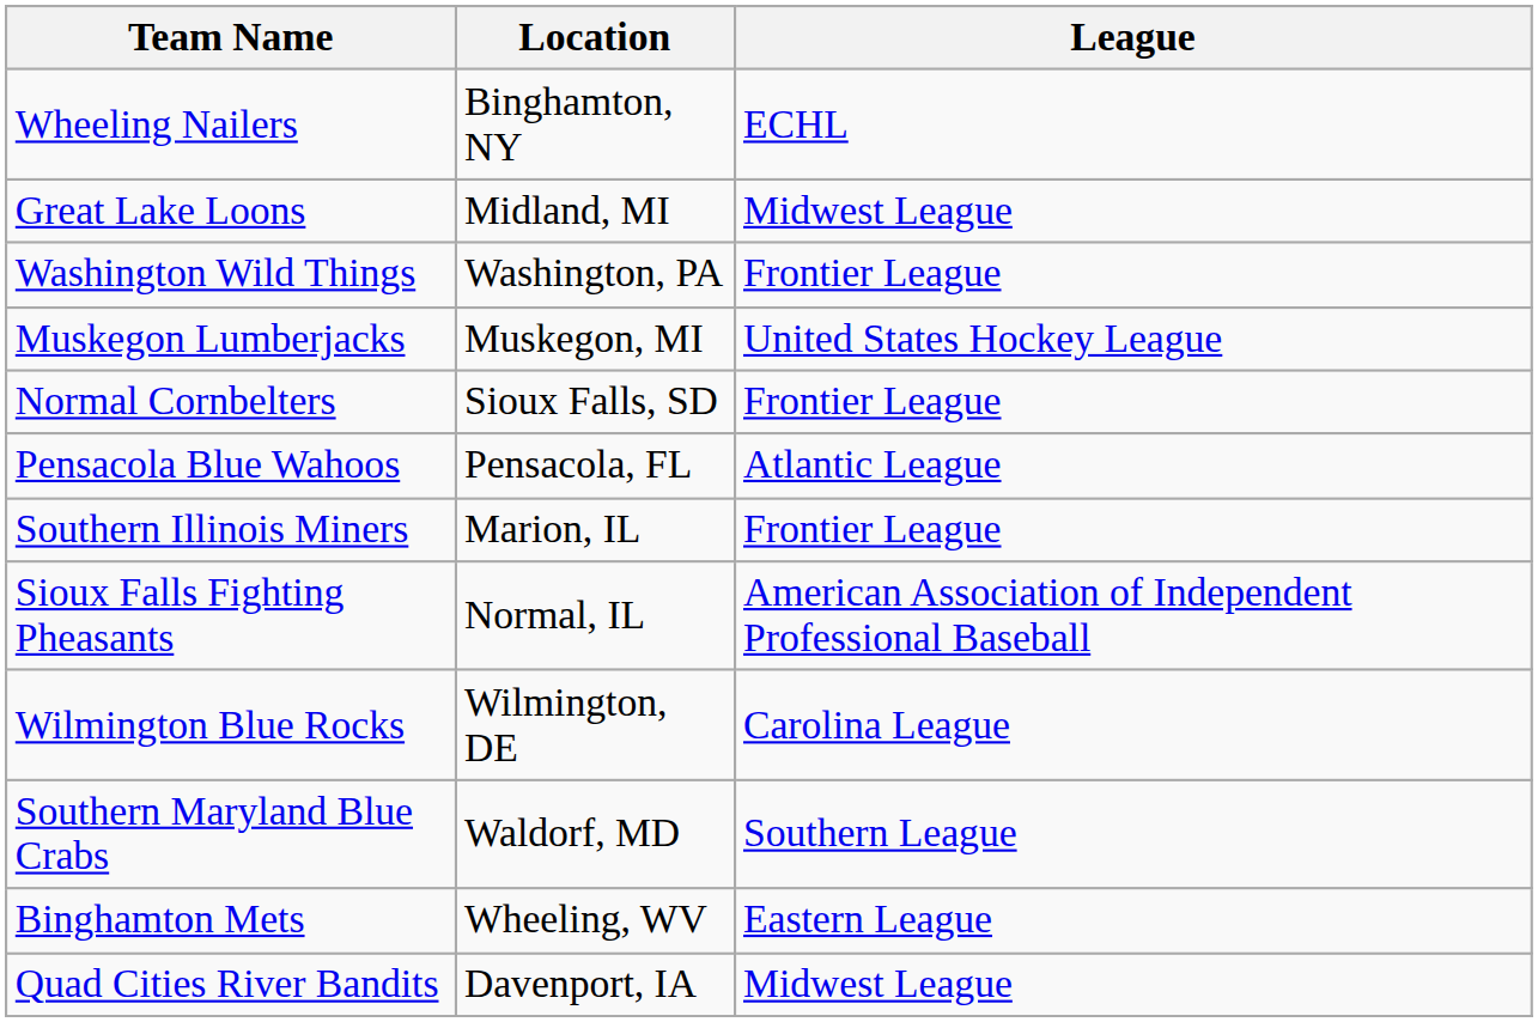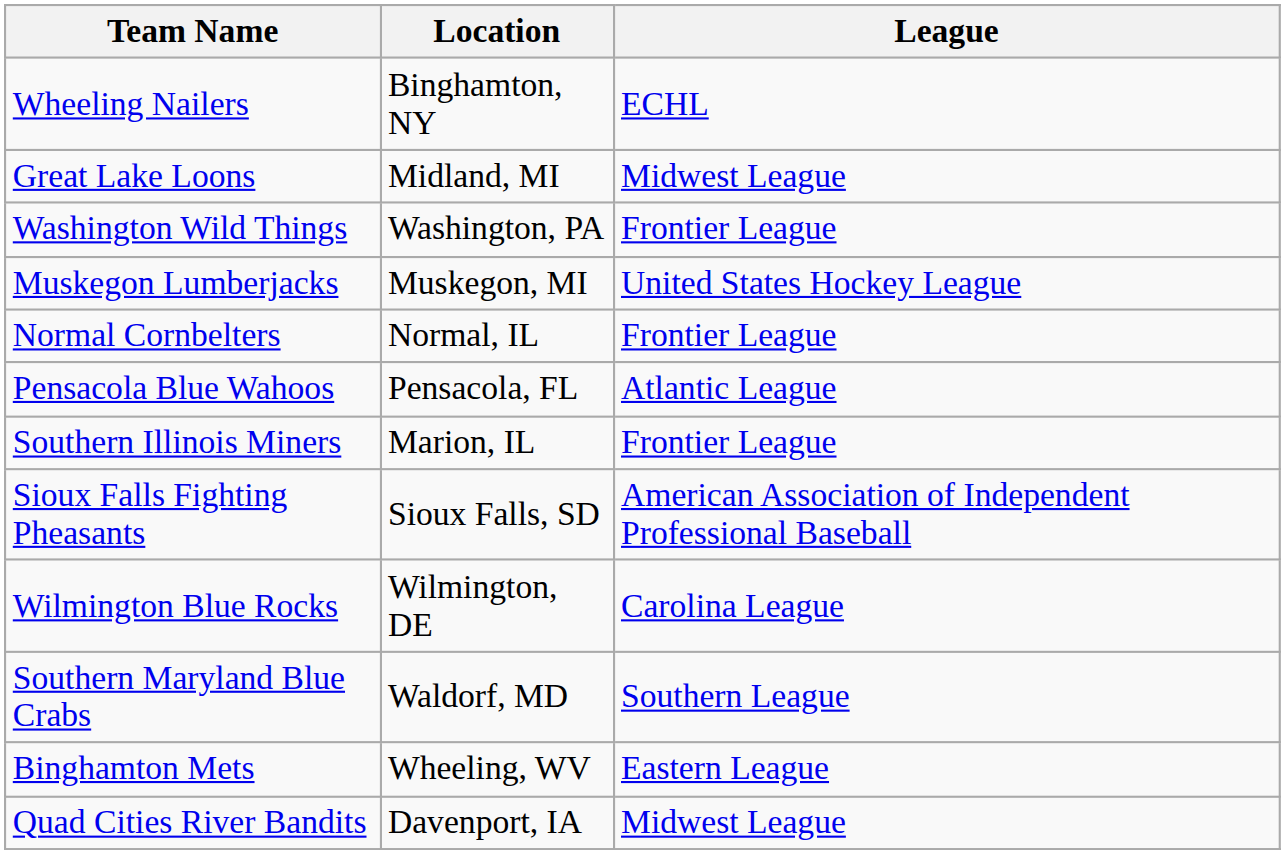Normal Cornbelters | Location: Sioux Falls, SD -> Normal, IL
Sioux Falls Fighting Pheasants | Location: Normal, IL -> Sioux Falls, SD
